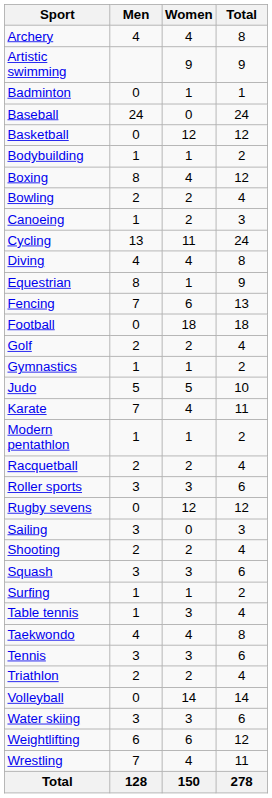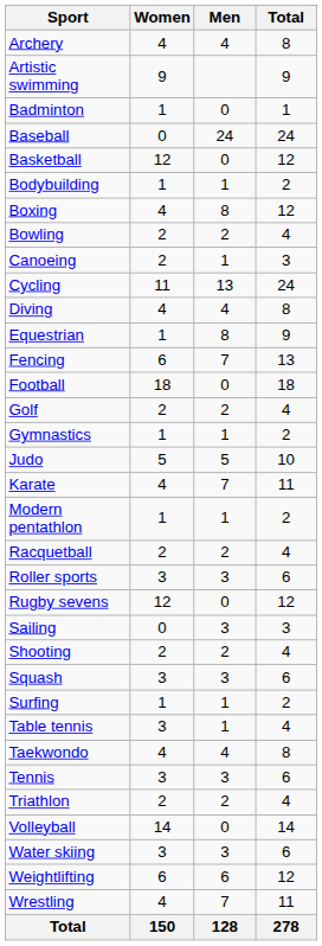columns swapped: Men <-> Women
